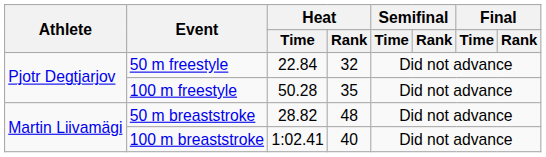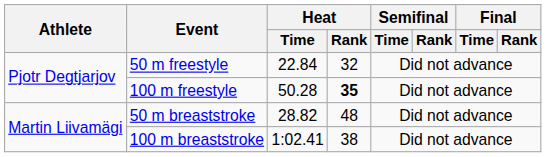100 m freestyle | Heat / Rank: normal -> bold
100 m breaststroke | Heat / Rank: 40 -> 38
